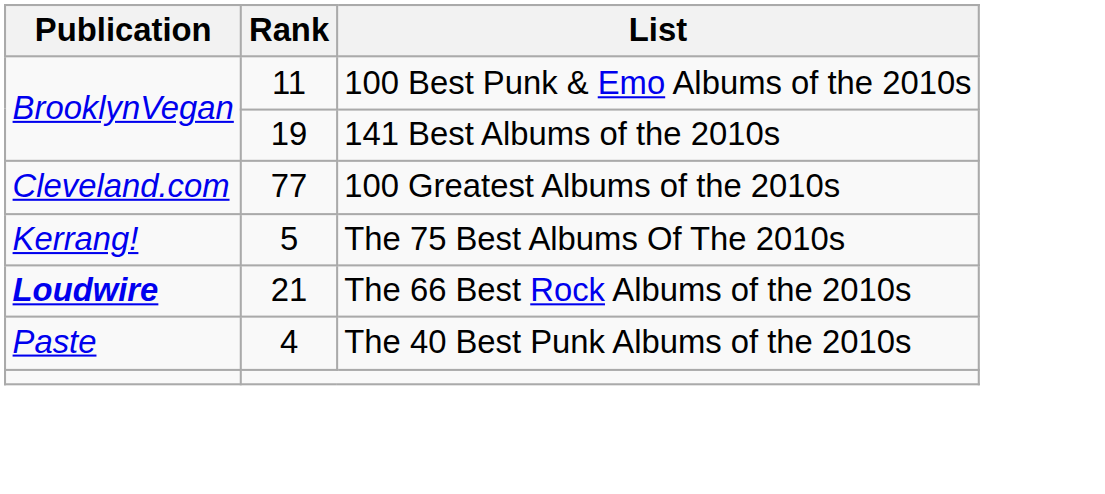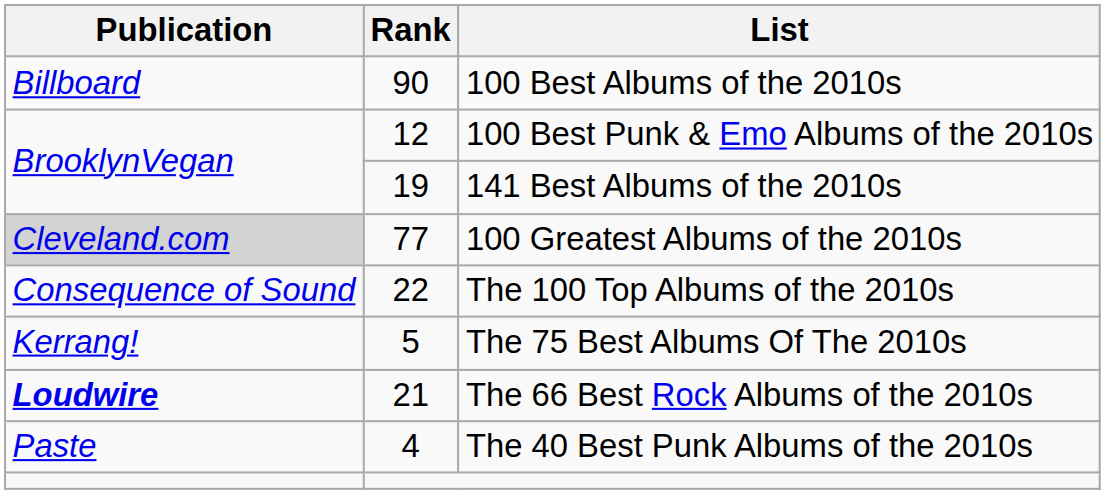+ row: Billboard | 90 | 100 Best Albums of the 2010s
100 Best Punk & Emo Albums of the 2010s | Rank: 11 -> 12
100 Greatest Albums of the 2010s | Publication: no background -> lightgrey background
+ row: Consequence of Sound | 22 | The 100 Top Albums of the 2010s
